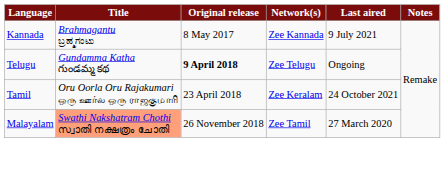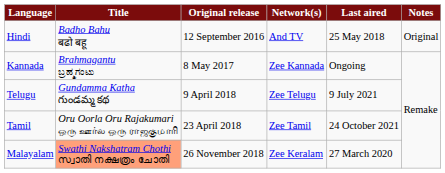+ row: Hindi | Badho Bahu बढो बहू | 12 September 2016 | And TV | 25 May 2018 | Original
Kannada | Last aired: 9 July 2021 -> Ongoing
Telugu | Original release: bold -> normal
Telugu | Last aired: Ongoing -> 9 July 2021
Tamil | Network(s): Zee Keralam -> Zee Tamil
Malayalam | Network(s): Zee Tamil -> Zee Keralam
